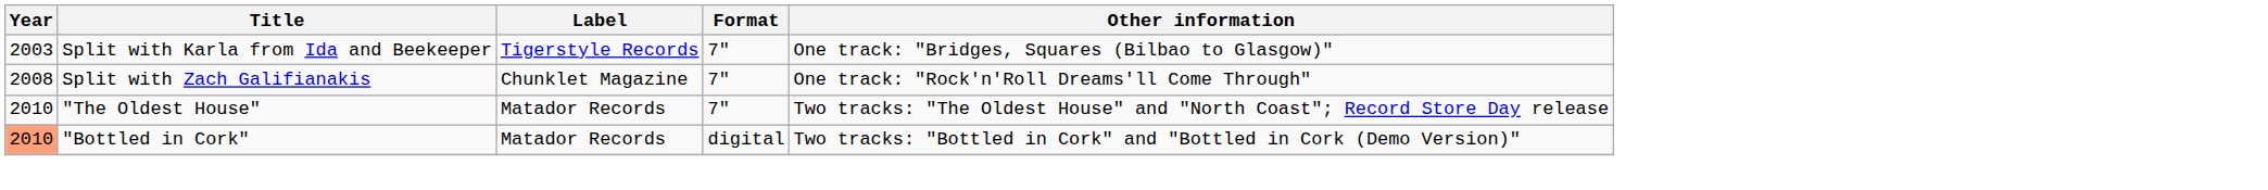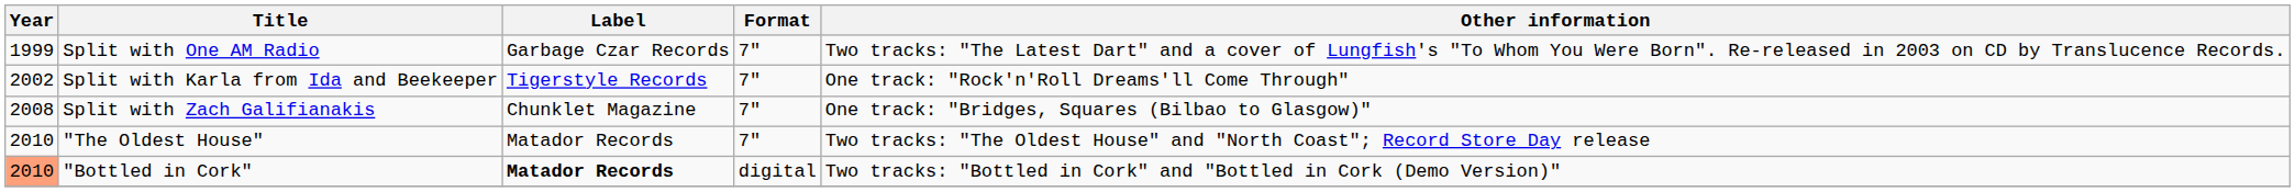+ row: 1999 | Split with One AM Radio | Garbage Czar Records | 7" | Two tracks: "The Latest Dart" and a cover of Lungfish's "To Whom You Were Born". Re-released in 2003 on CD by Translucence Records.
Split with Karla from Ida and Beekeeper | Year: 2003 -> 2002
Split with Karla from Ida and Beekeeper | Other information: One track: "Bridges, Squares (Bilbao to Glasgow)" -> One track: "Rock'n'Roll Dreams'll Come Through"
Split with Zach Galifianakis | Other information: One track: "Rock'n'Roll Dreams'll Come Through" -> One track: "Bridges, Squares (Bilbao to Glasgow)"
"Bottled in Cork" | Label: normal -> bold
